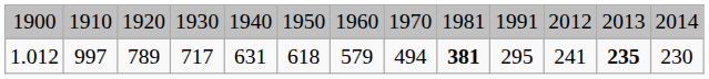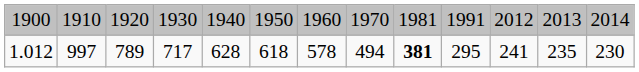1.012 | column 5: 631 -> 628
1.012 | column 7: 579 -> 578
1.012 | column 12: bold -> normal
